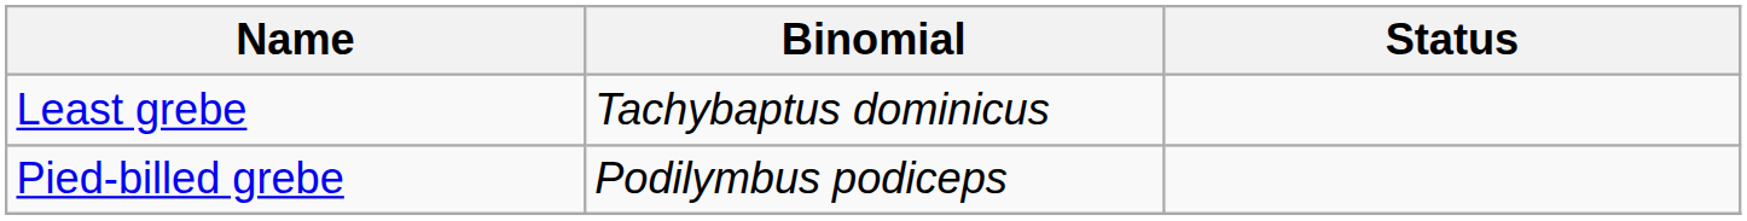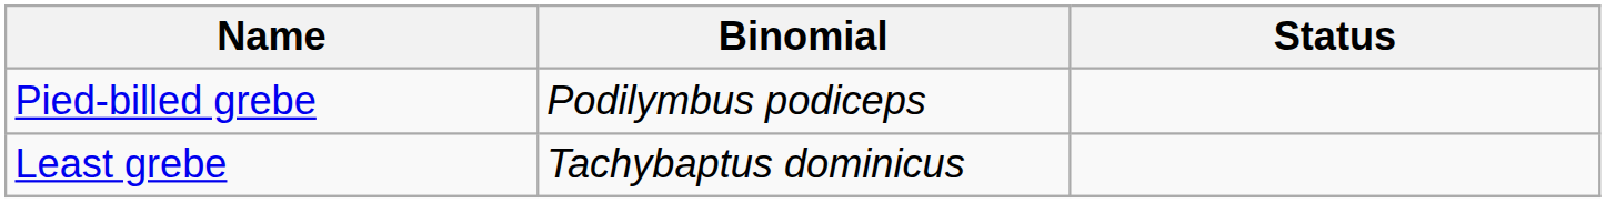rows swapped: Least grebe <-> Pied-billed grebe
